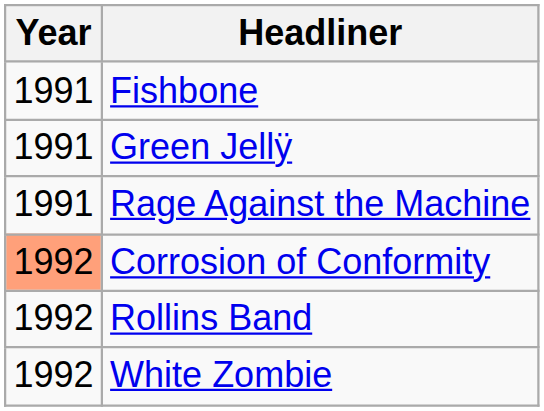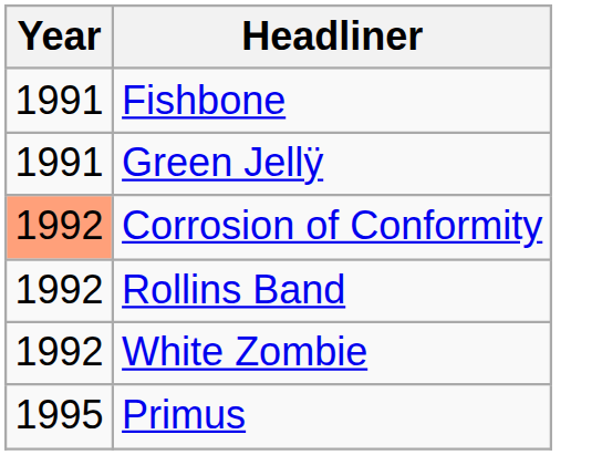- row: 1991 | Rage Against the Machine
+ row: 1995 | Primus
